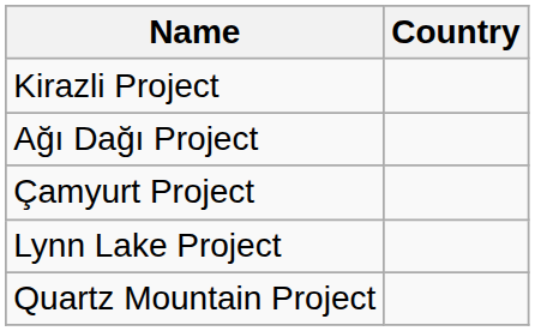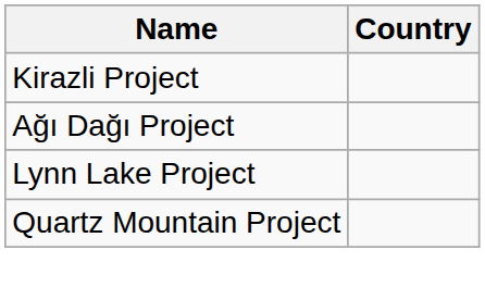- row: Çamyurt Project
